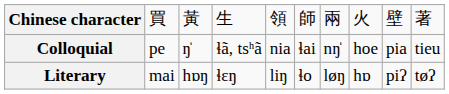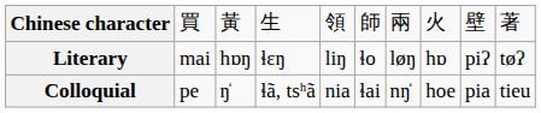rows swapped: Colloquial <-> Literary
